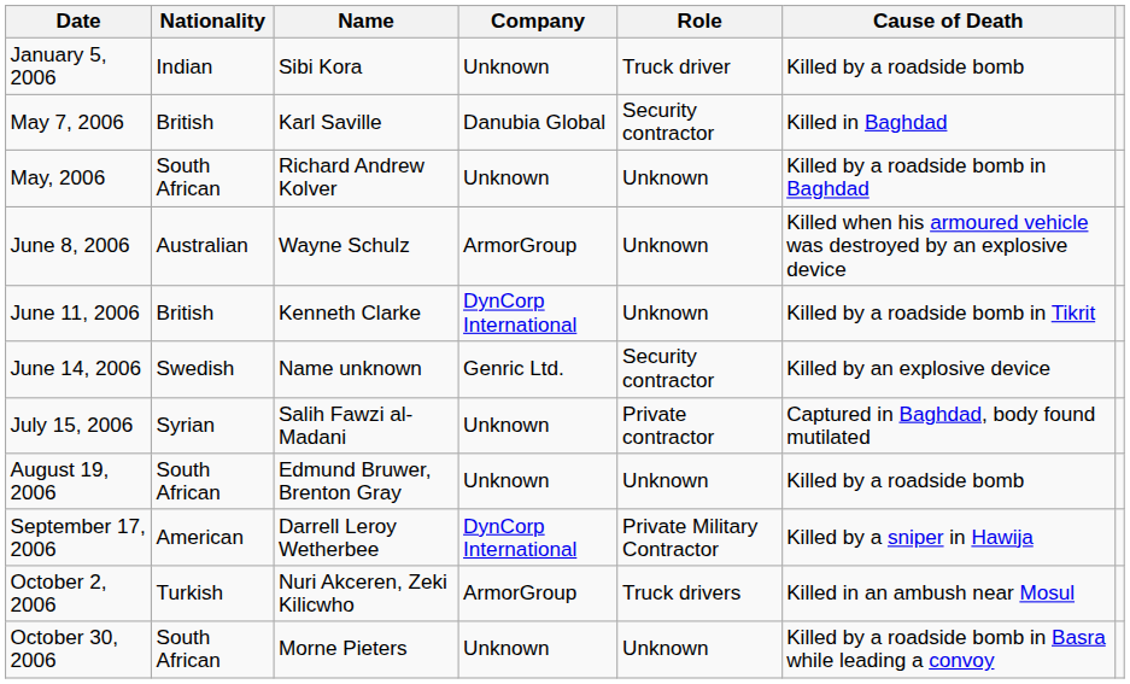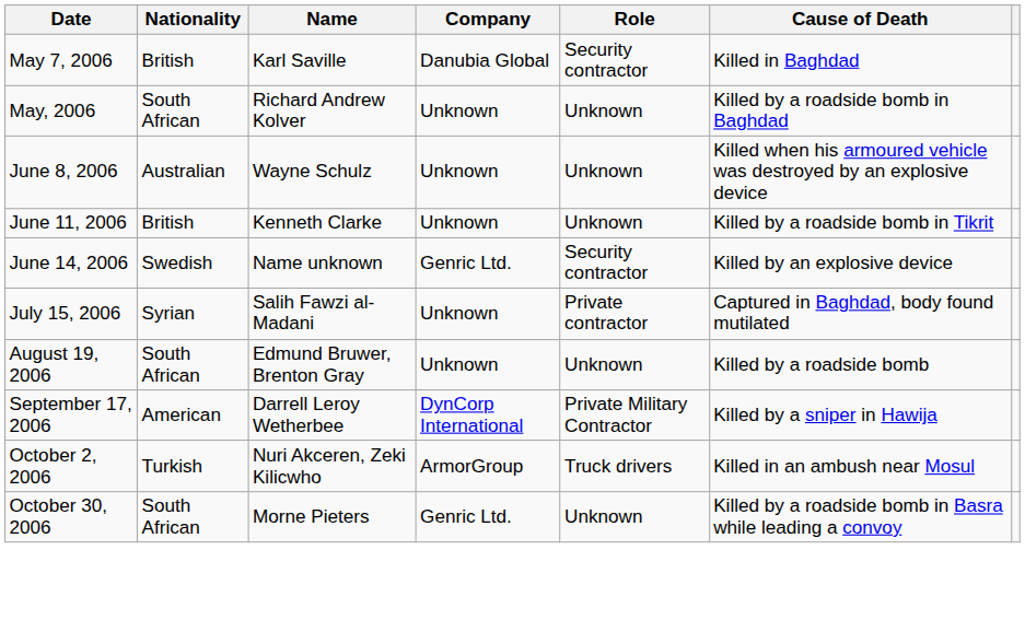- row: January 5, 2006 | Indian | Sibi Kora | Unknown | Truck driver | Killed by a roadside bomb
June 8, 2006 | Company: ArmorGroup -> Unknown
June 11, 2006 | Company: DynCorp International -> Unknown
October 30, 2006 | Company: Unknown -> Genric Ltd.
